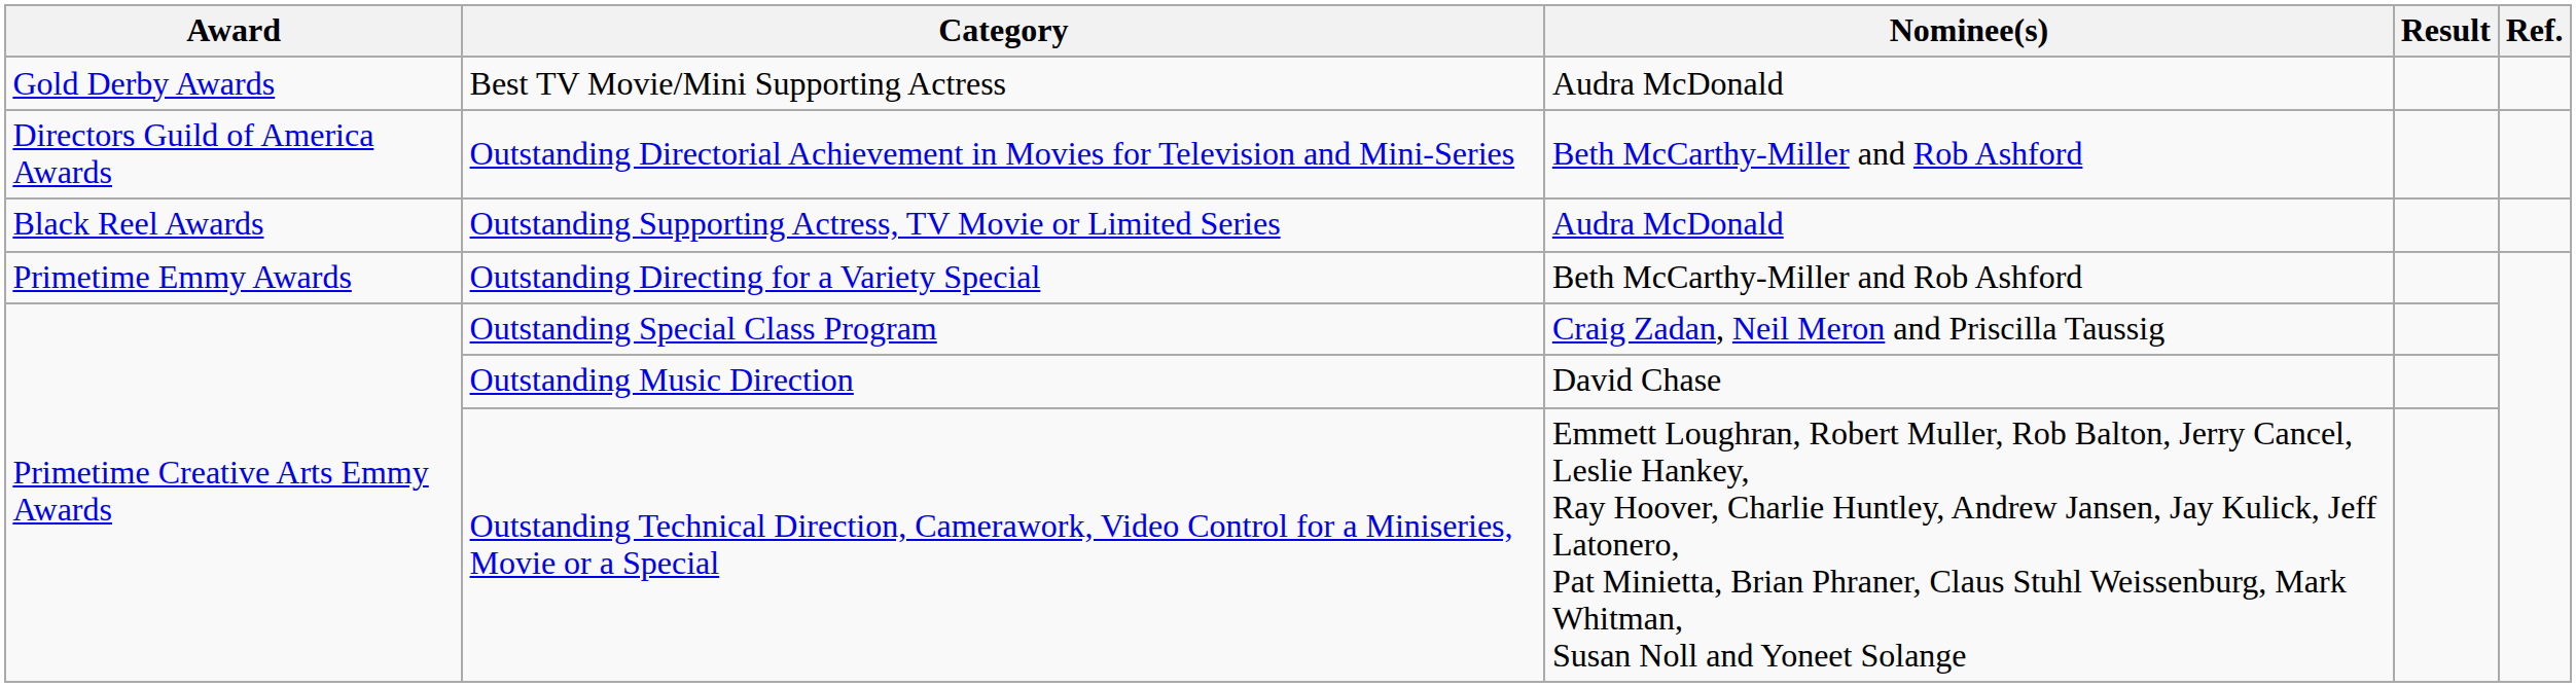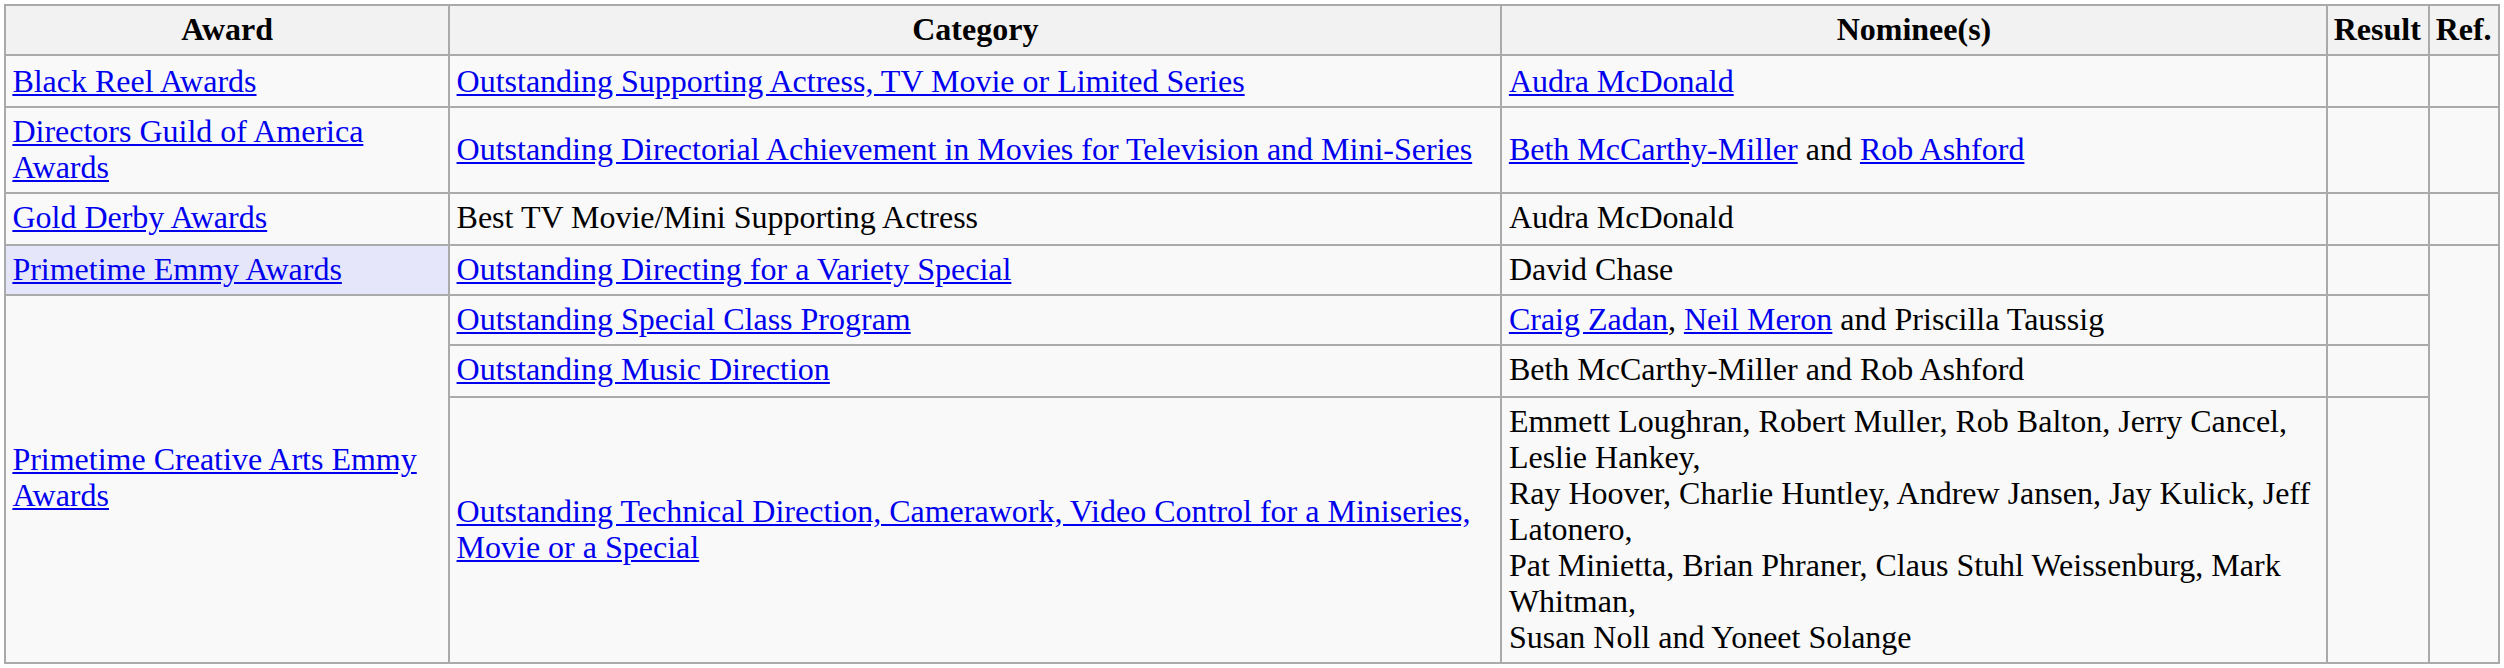rows swapped: Outstanding Supporting Actress, TV Movie or Limited Series <-> Best TV Movie/Mini Supporting Actress
Outstanding Directing for a Variety Special | Award: no background -> lavender background
Outstanding Directing for a Variety Special | Nominee(s): Beth McCarthy-Miller and Rob Ashford -> David Chase
Outstanding Music Direction | Nominee(s): David Chase -> Beth McCarthy-Miller and Rob Ashford
